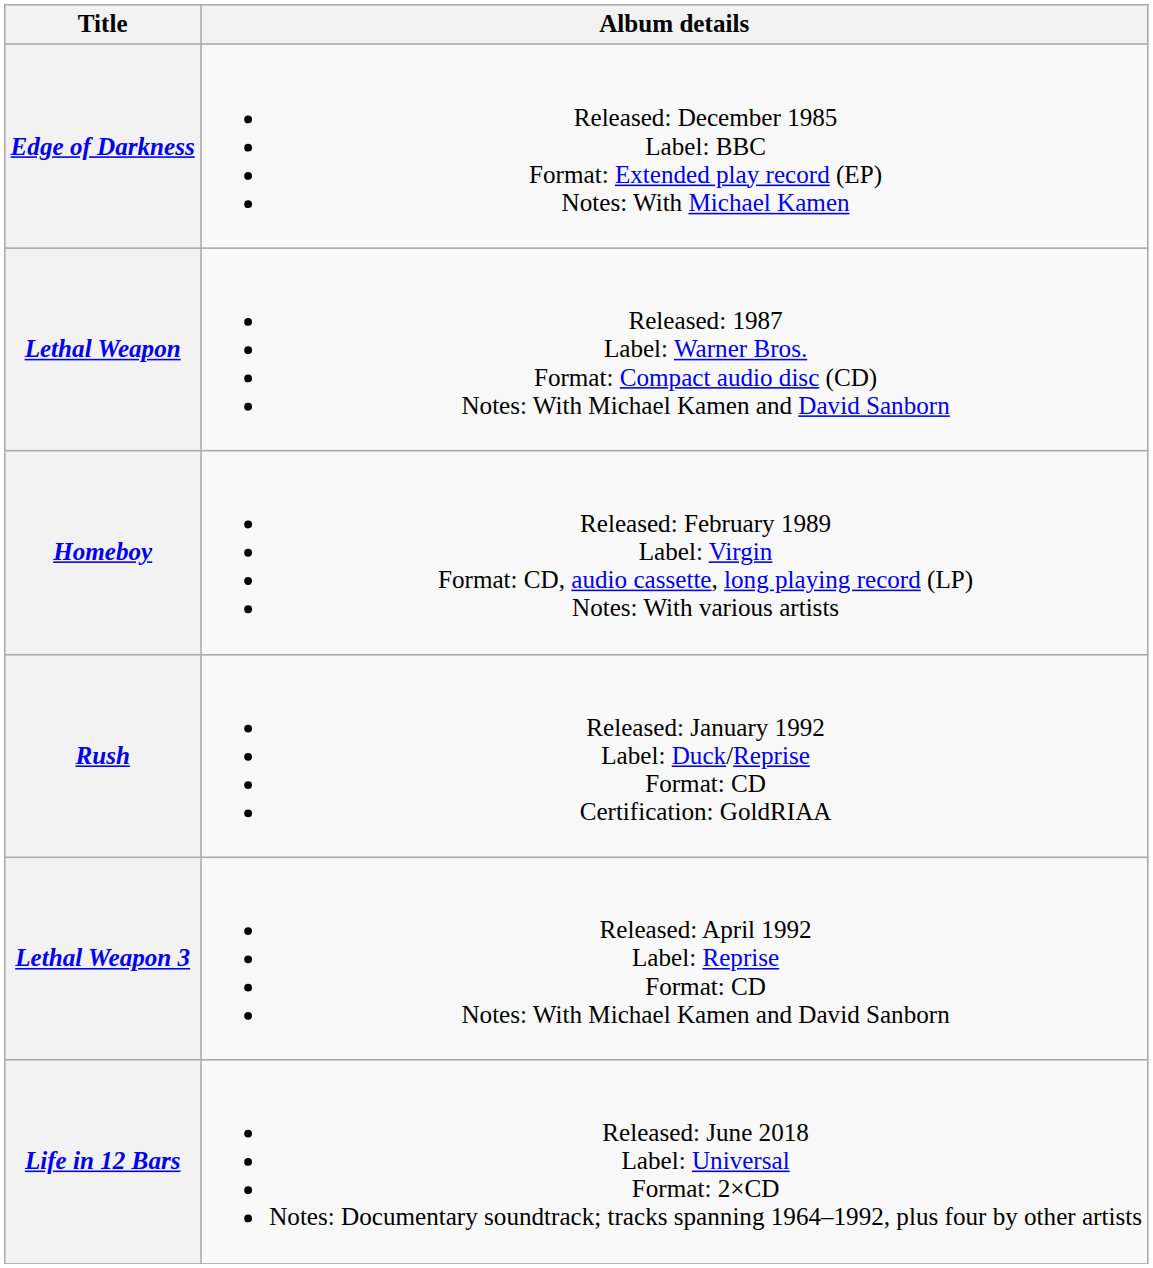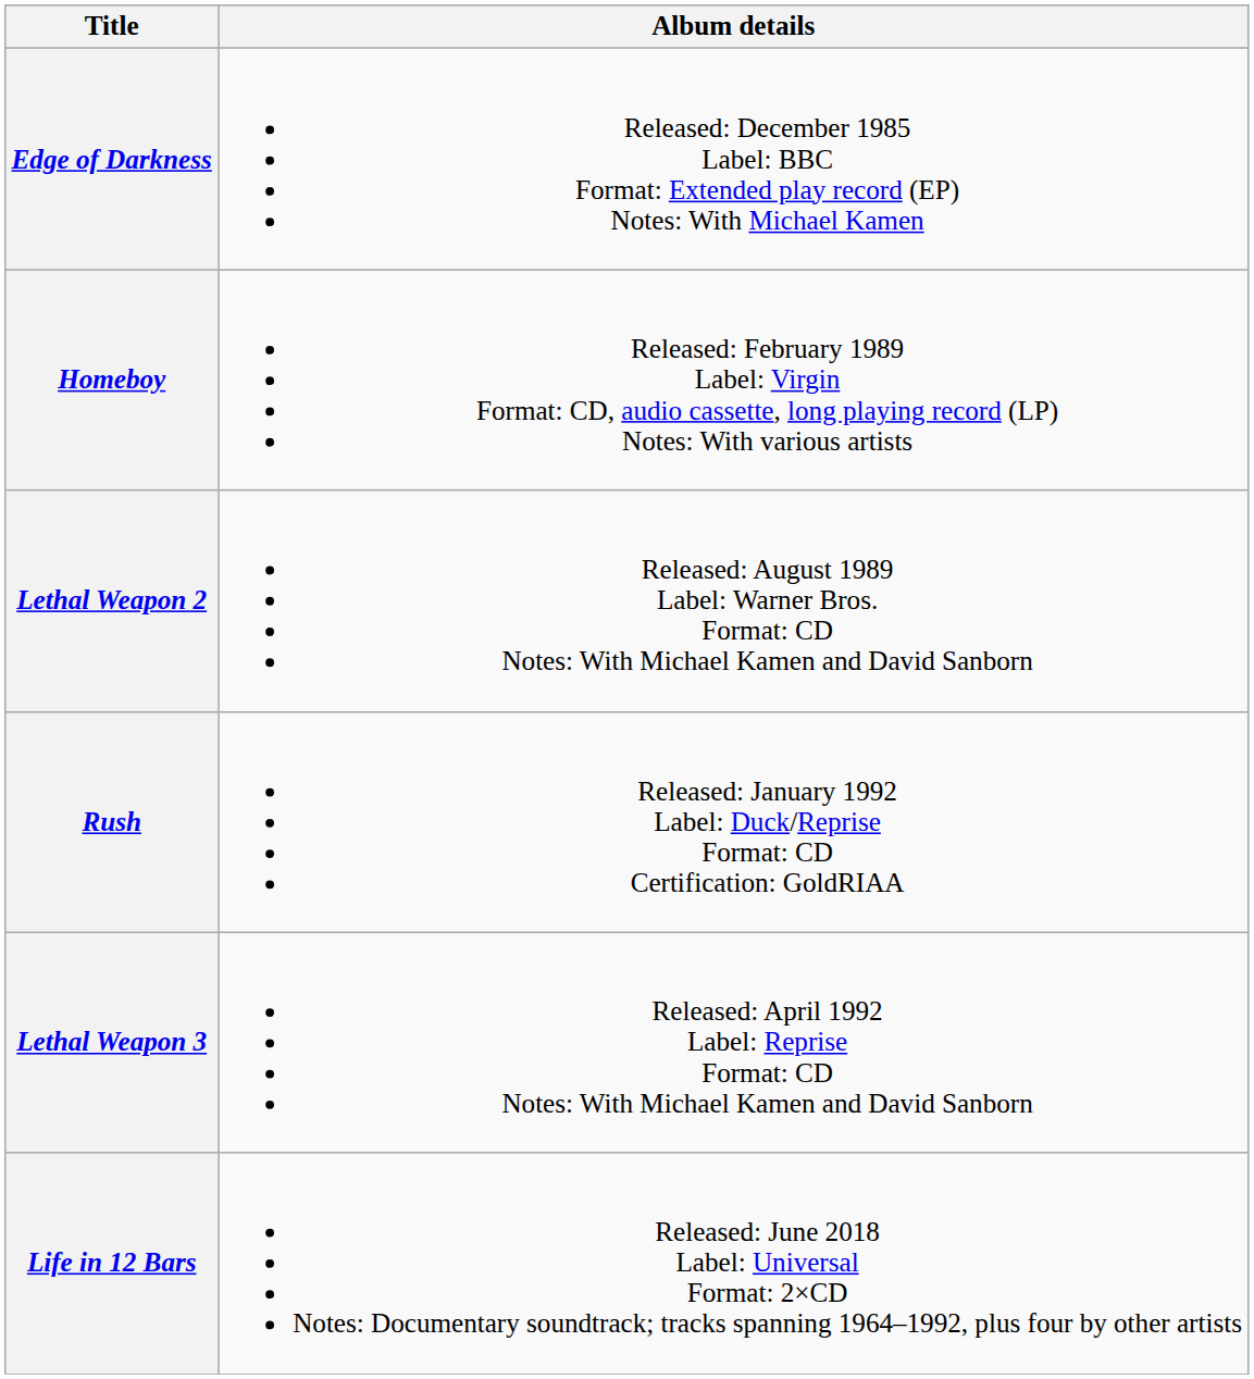- row: Lethal Weapon | Released: 1987 Label: Warner Bros. Format: Compact audio disc (CD) Notes: With Michael Kamen and David Sanborn
+ row: Lethal Weapon 2 | Released: August 1989 Label: Warner Bros. Format: CD Notes: With Michael Kamen and David Sanborn
